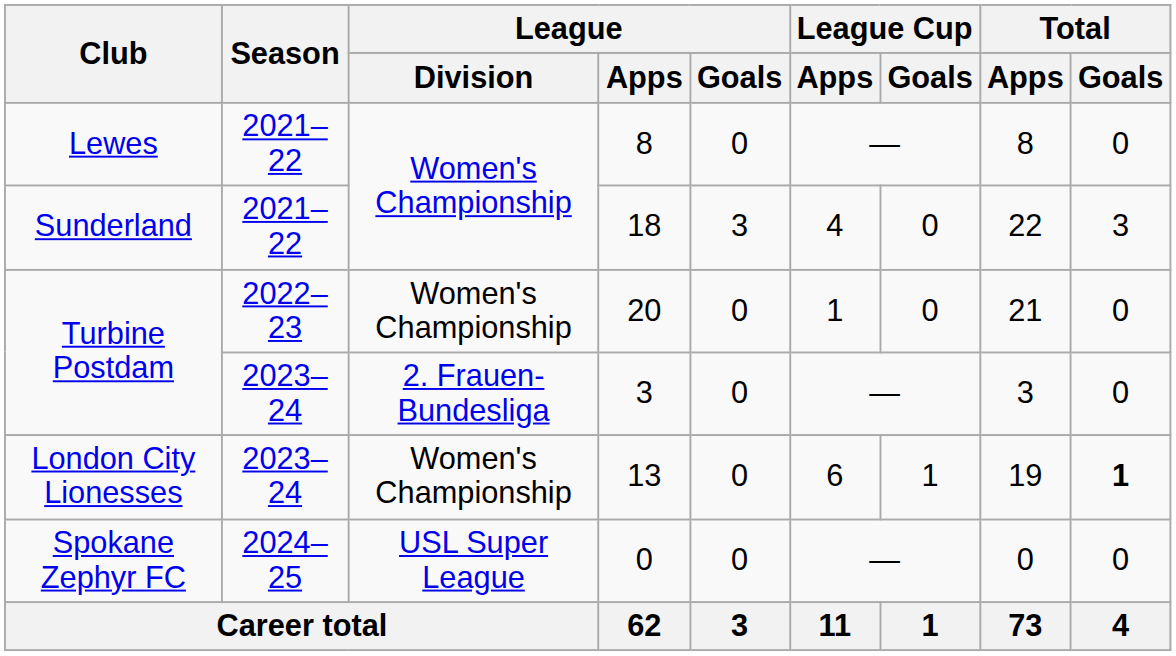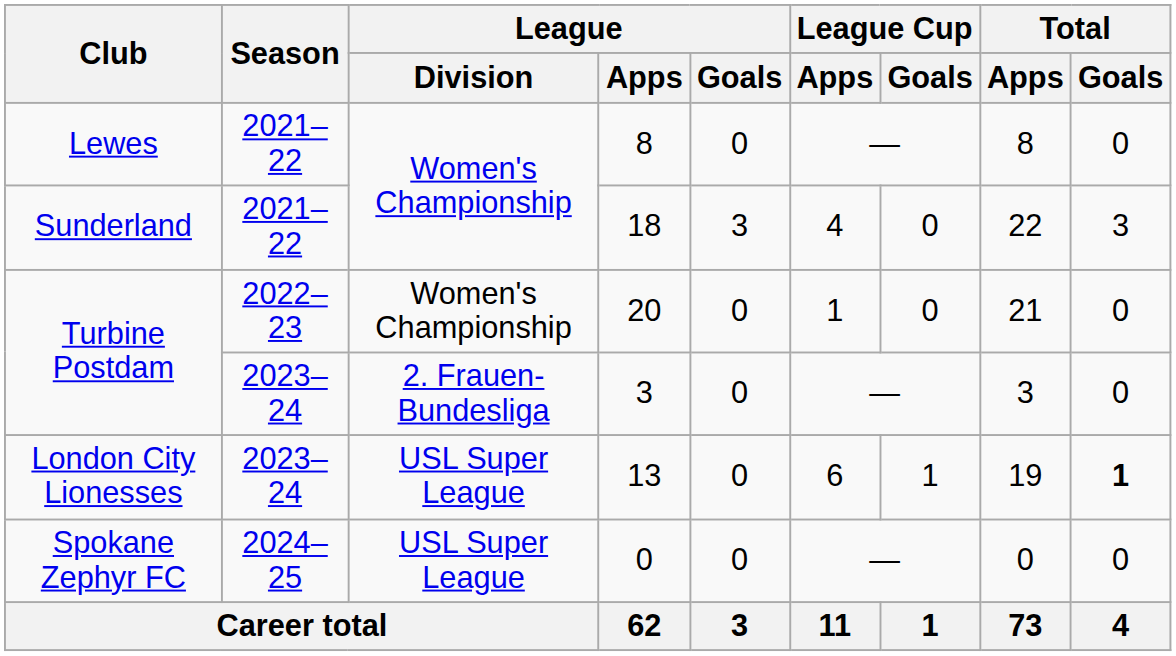13 | League / Division: Women's Championship -> USL Super League
